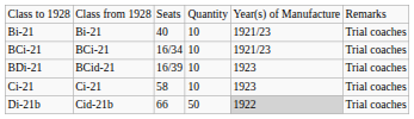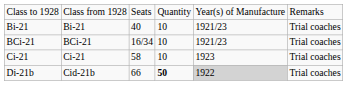- row: BDi-21 | BCid-21 | 16/39 | 10 | 1923 | Trial coaches
Di-21b | column 4: normal -> bold
